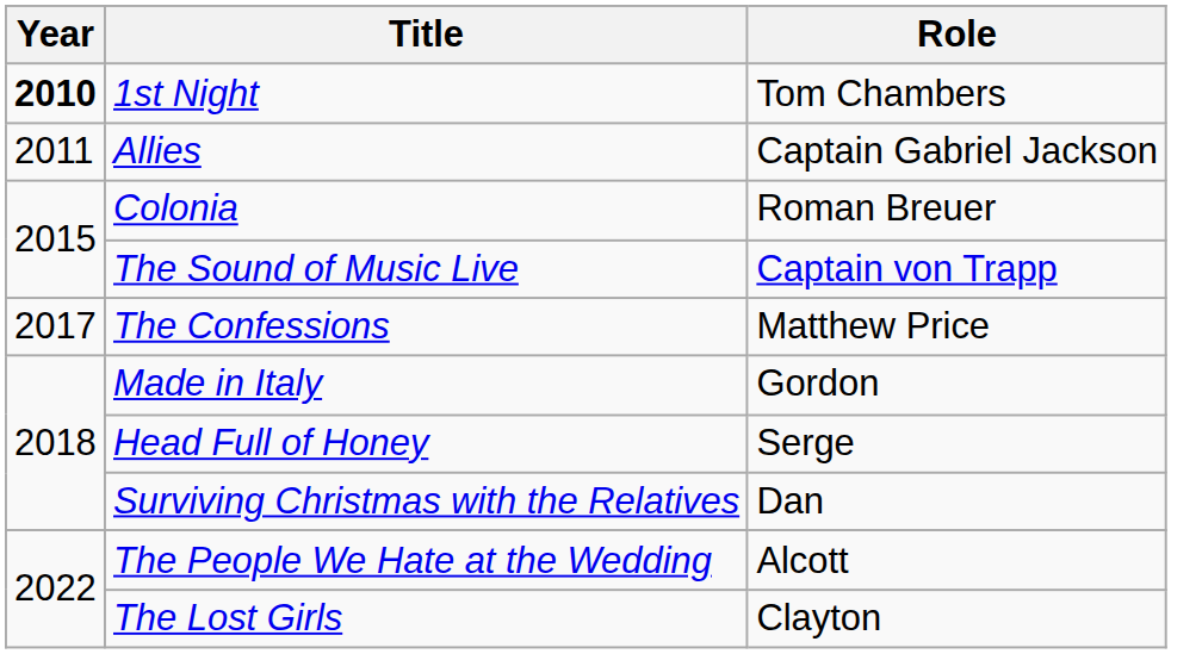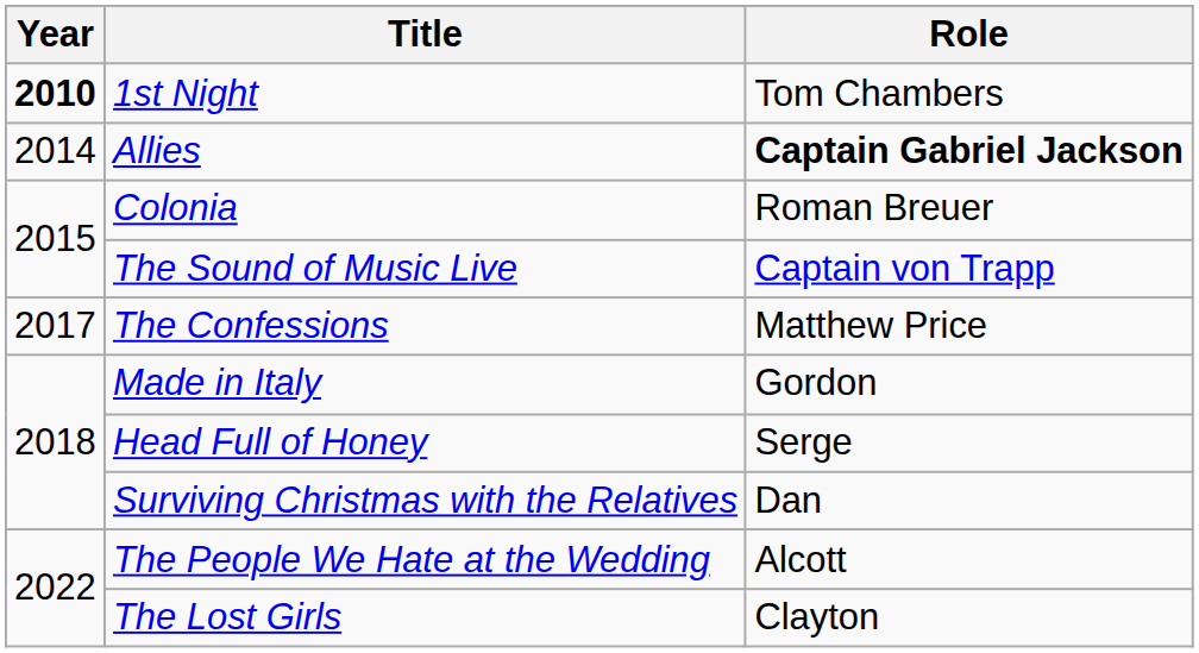Allies | Year: 2011 -> 2014
Allies | Role: normal -> bold
